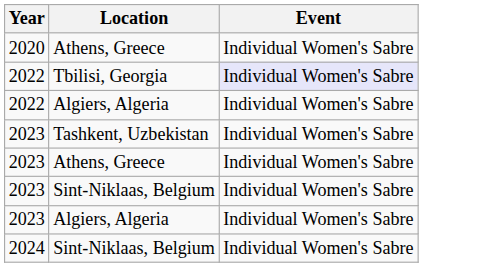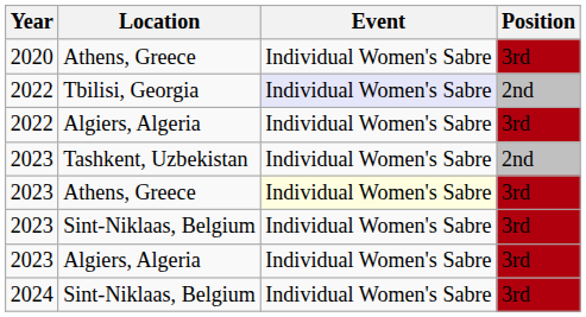+ column: Position | 3rd | 2nd | 3rd | 2nd | 3rd | 3rd | 3rd | 3rd
2023 / Athens, Greece | Event: no background -> lightyellow background
